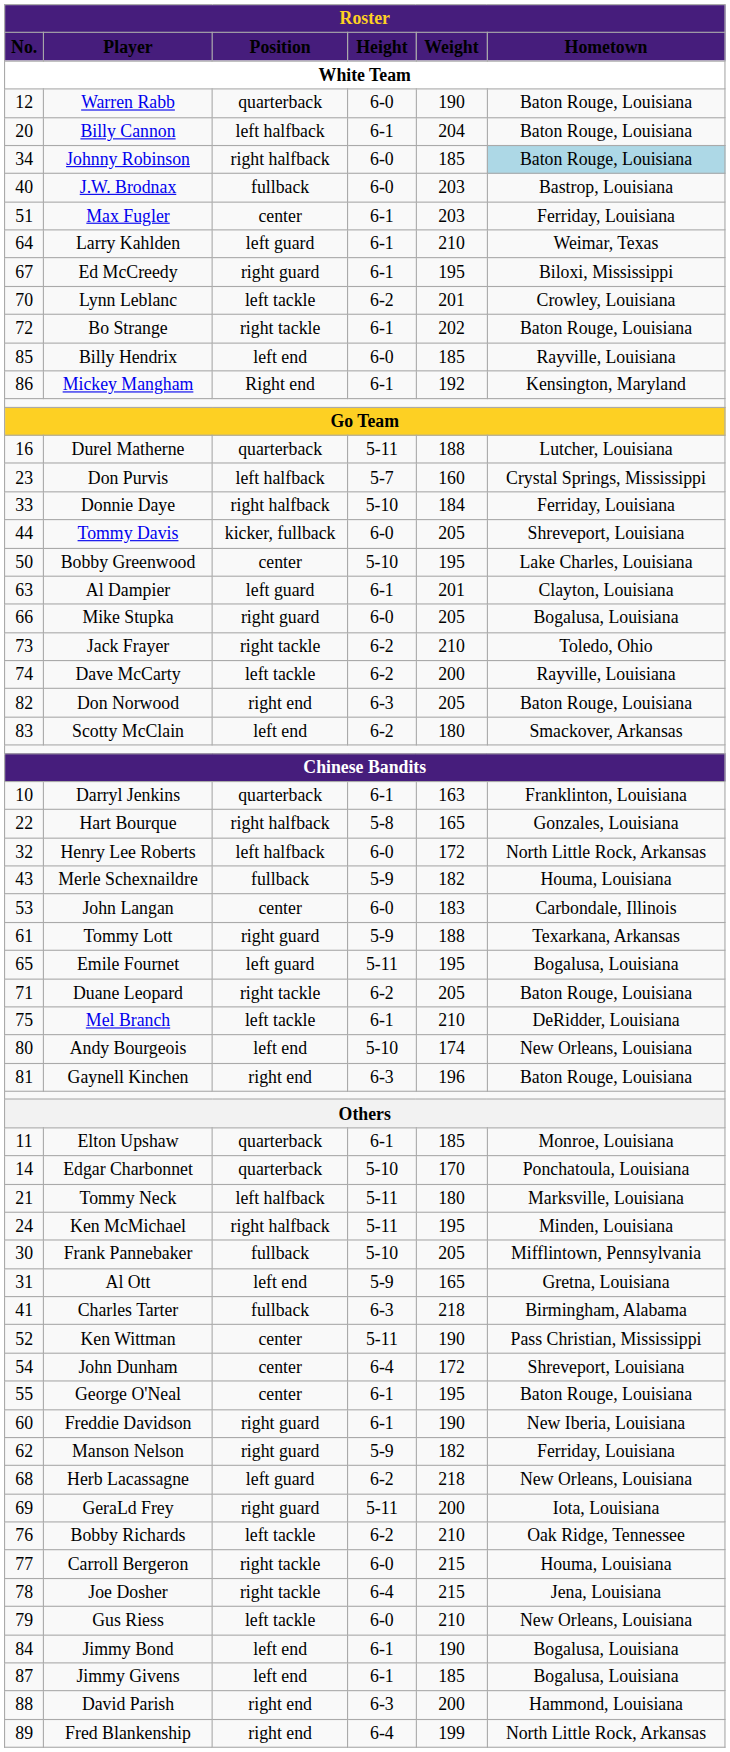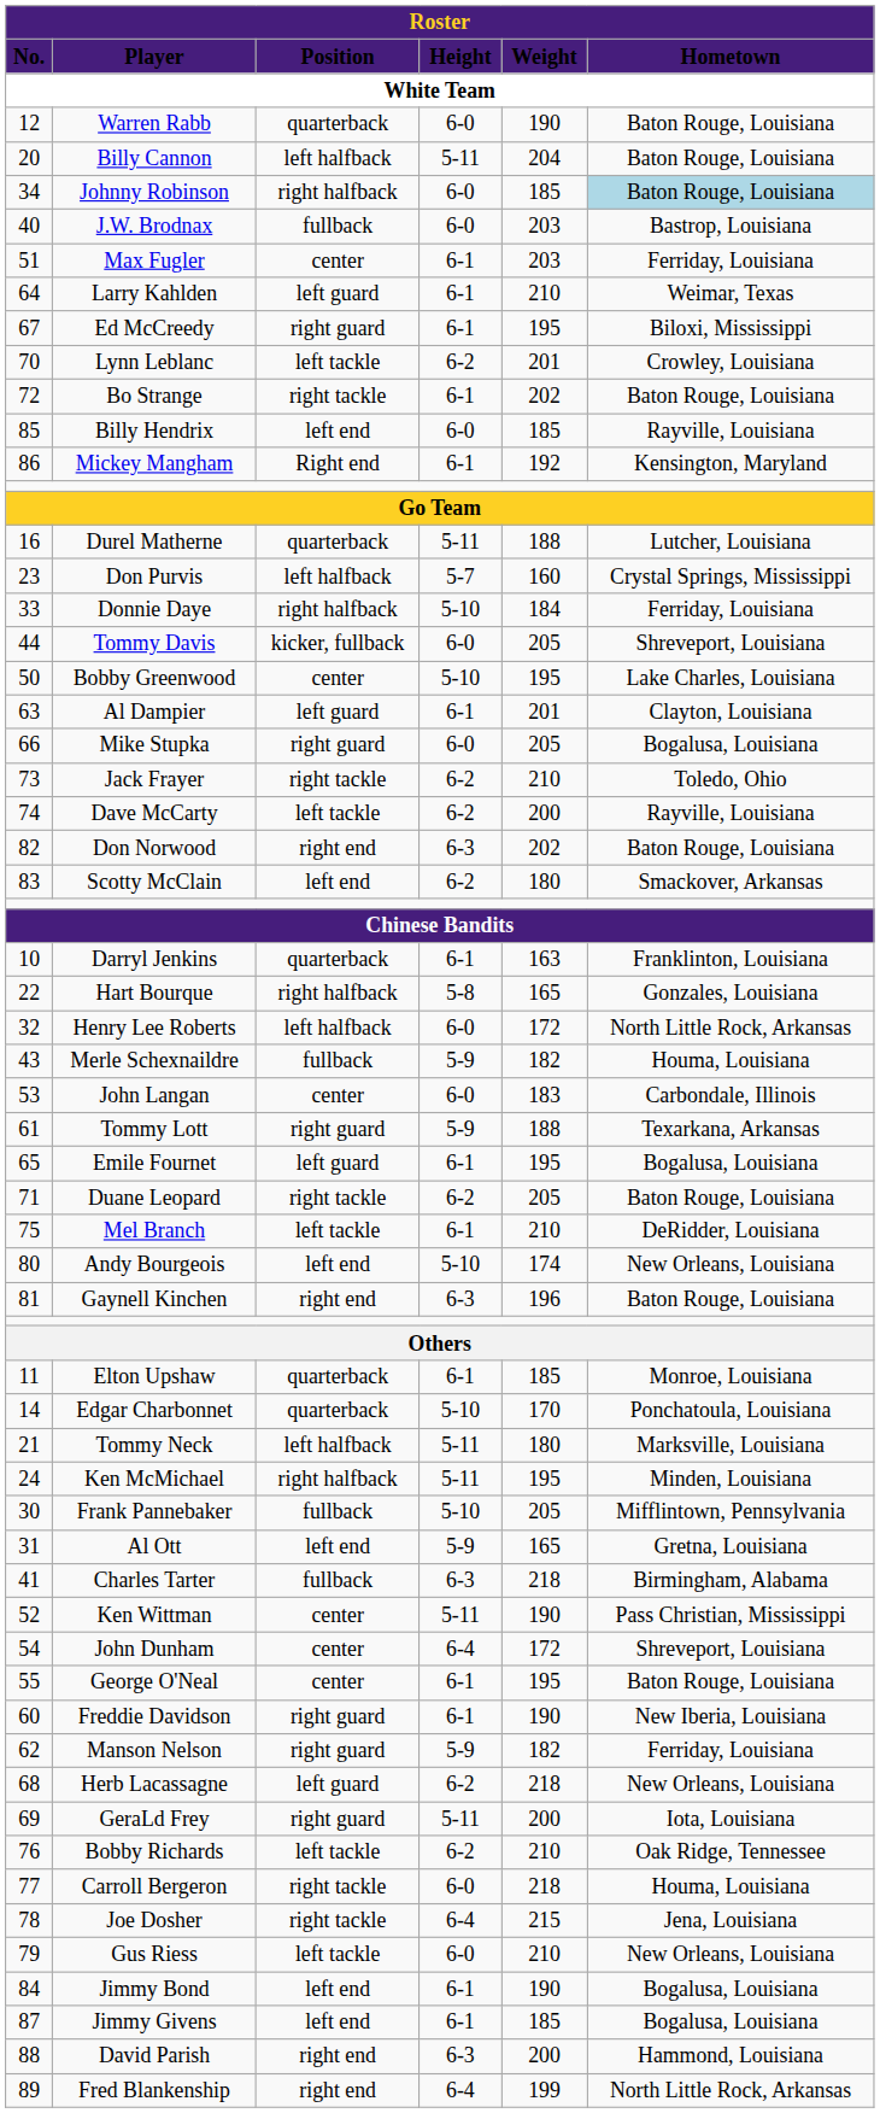Billy Cannon | Height: 6-1 -> 5-11
Don Norwood | Weight: 205 -> 202
Emile Fournet | Height: 5-11 -> 6-1
Carroll Bergeron | Weight: 215 -> 218
